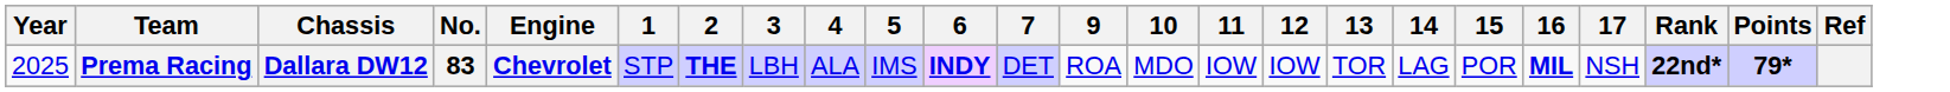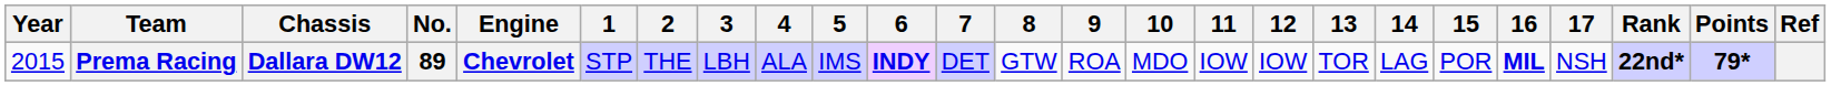+ column: 8 | GTW
Prema Racing | Year: 2025 -> 2015
Prema Racing | No.: 83 -> 89
Prema Racing | 2: bold -> normal
